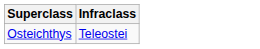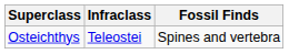+ column: Fossil Finds | Spines and vertebra
